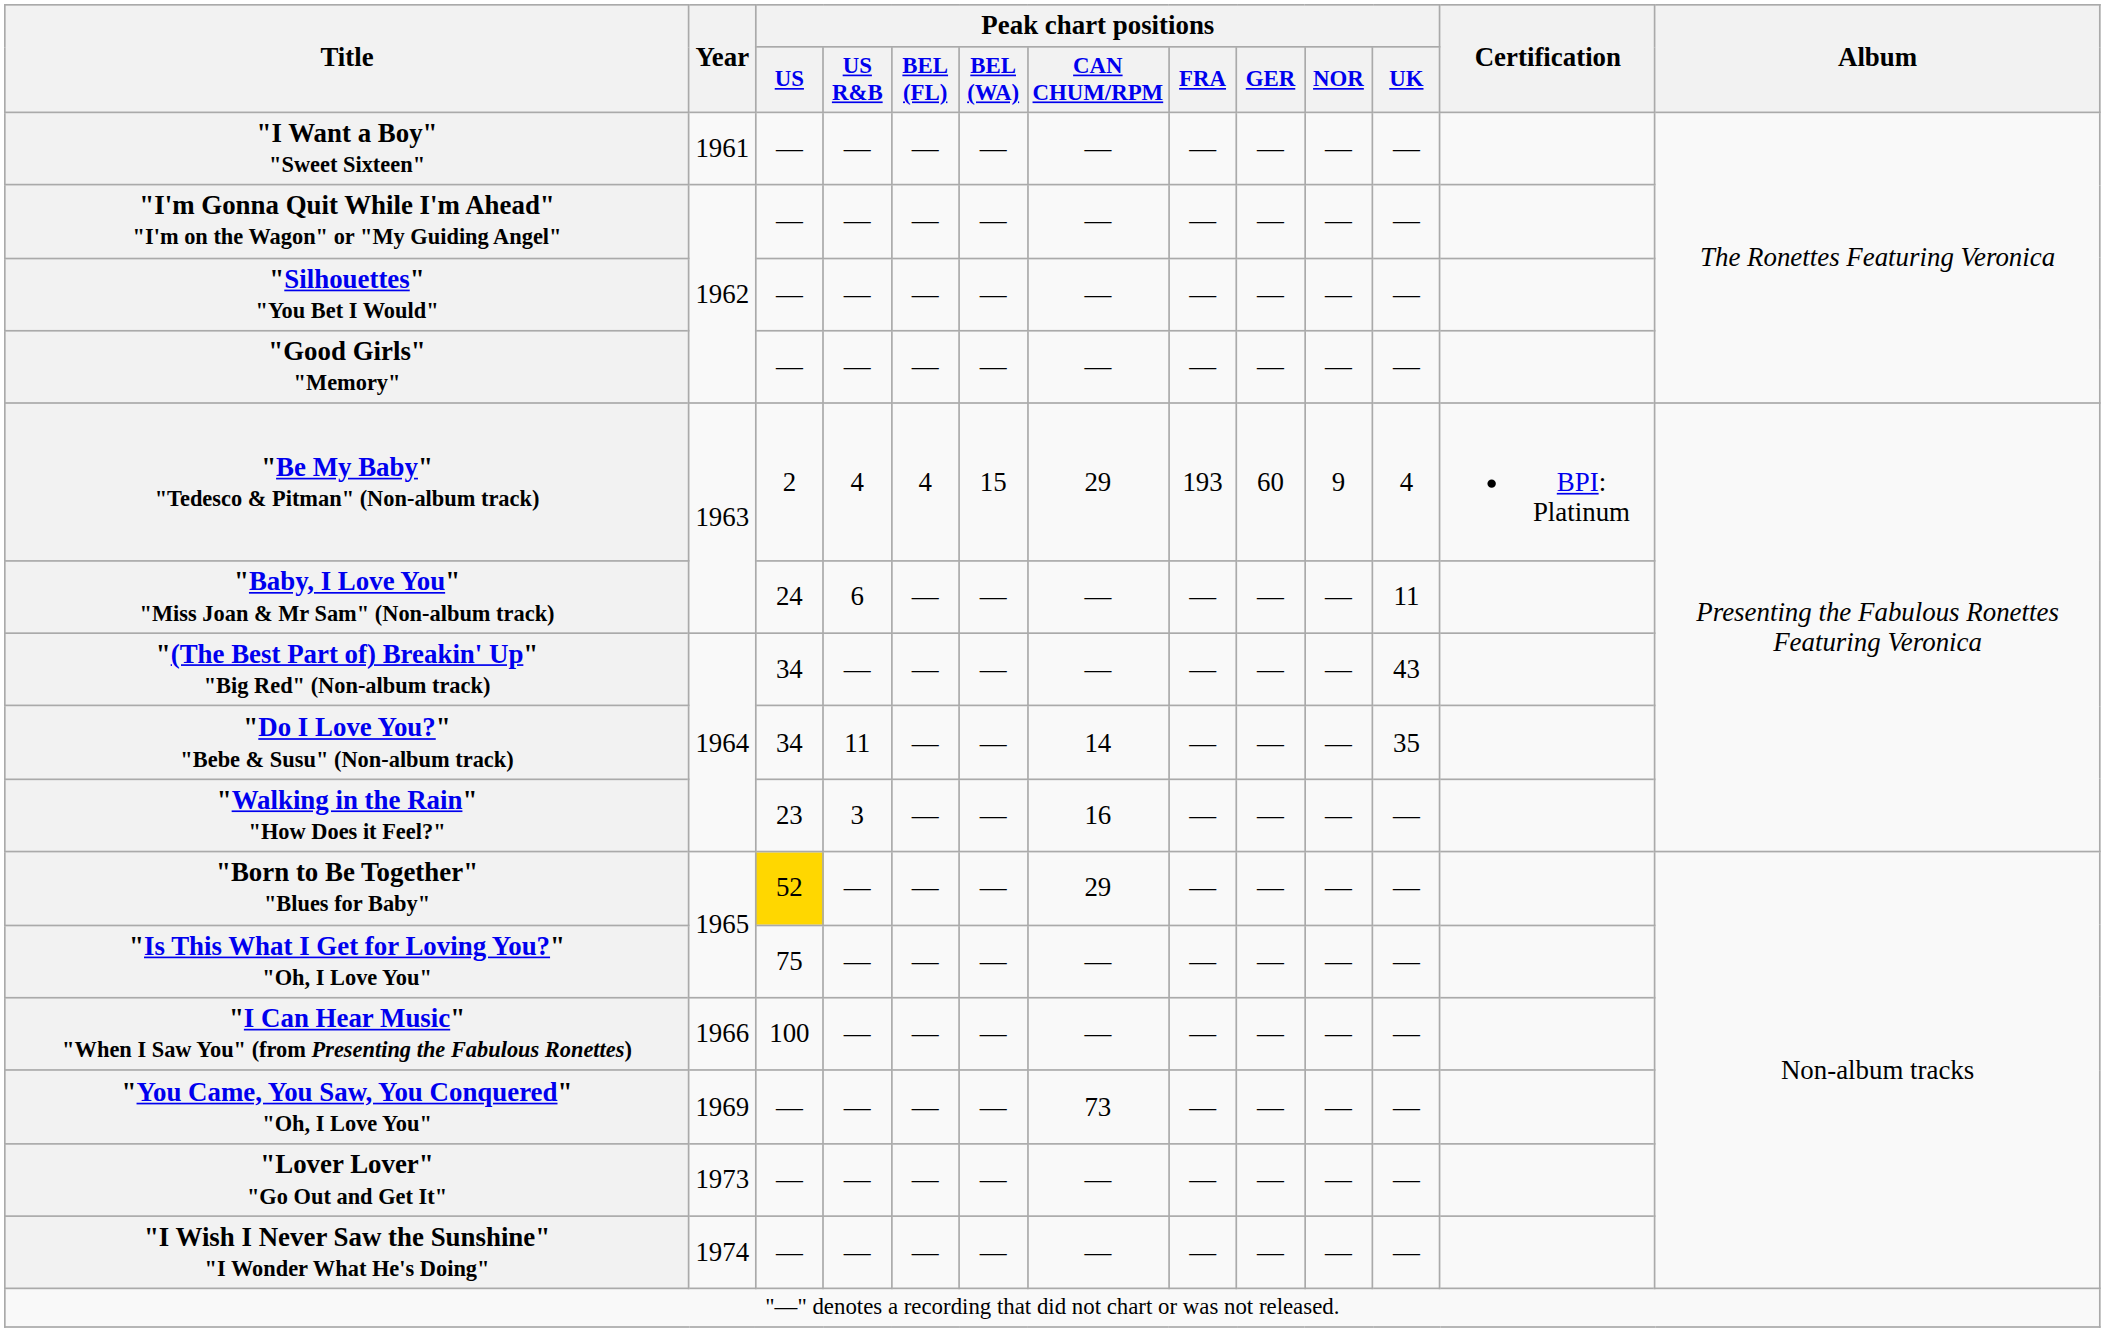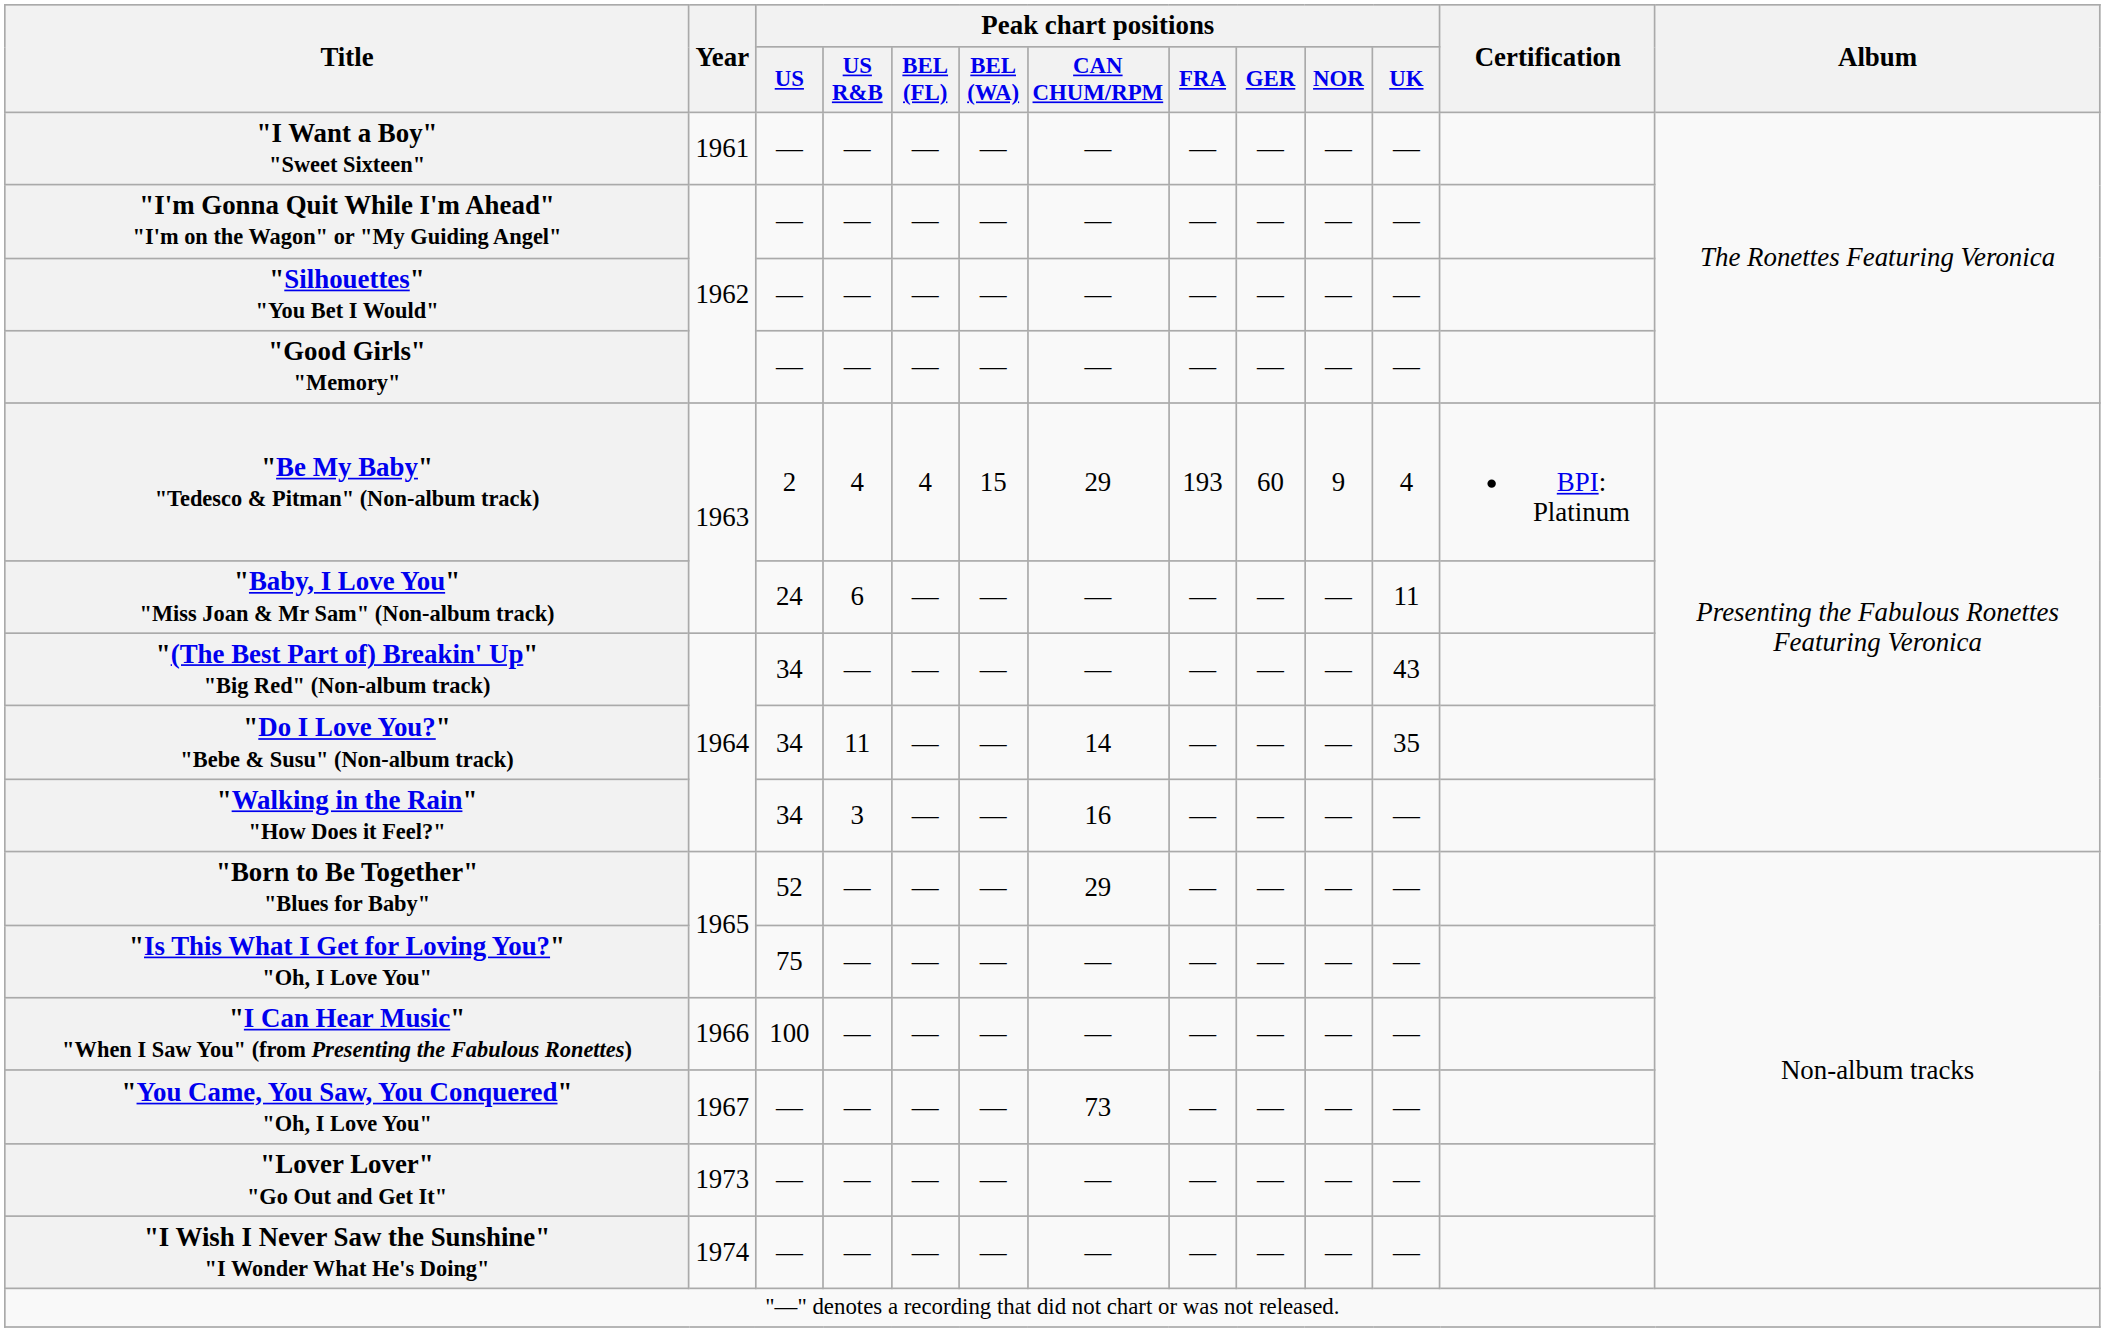"Walking in the Rain" "How Does it Feel?" | Peak chart positions / US: 23 -> 34
"Born to Be Together" "Blues for Baby" | Peak chart positions / US: gold background -> no background
"You Came, You Saw, You Conquered" "Oh, I Love You" | Year: 1969 -> 1967
